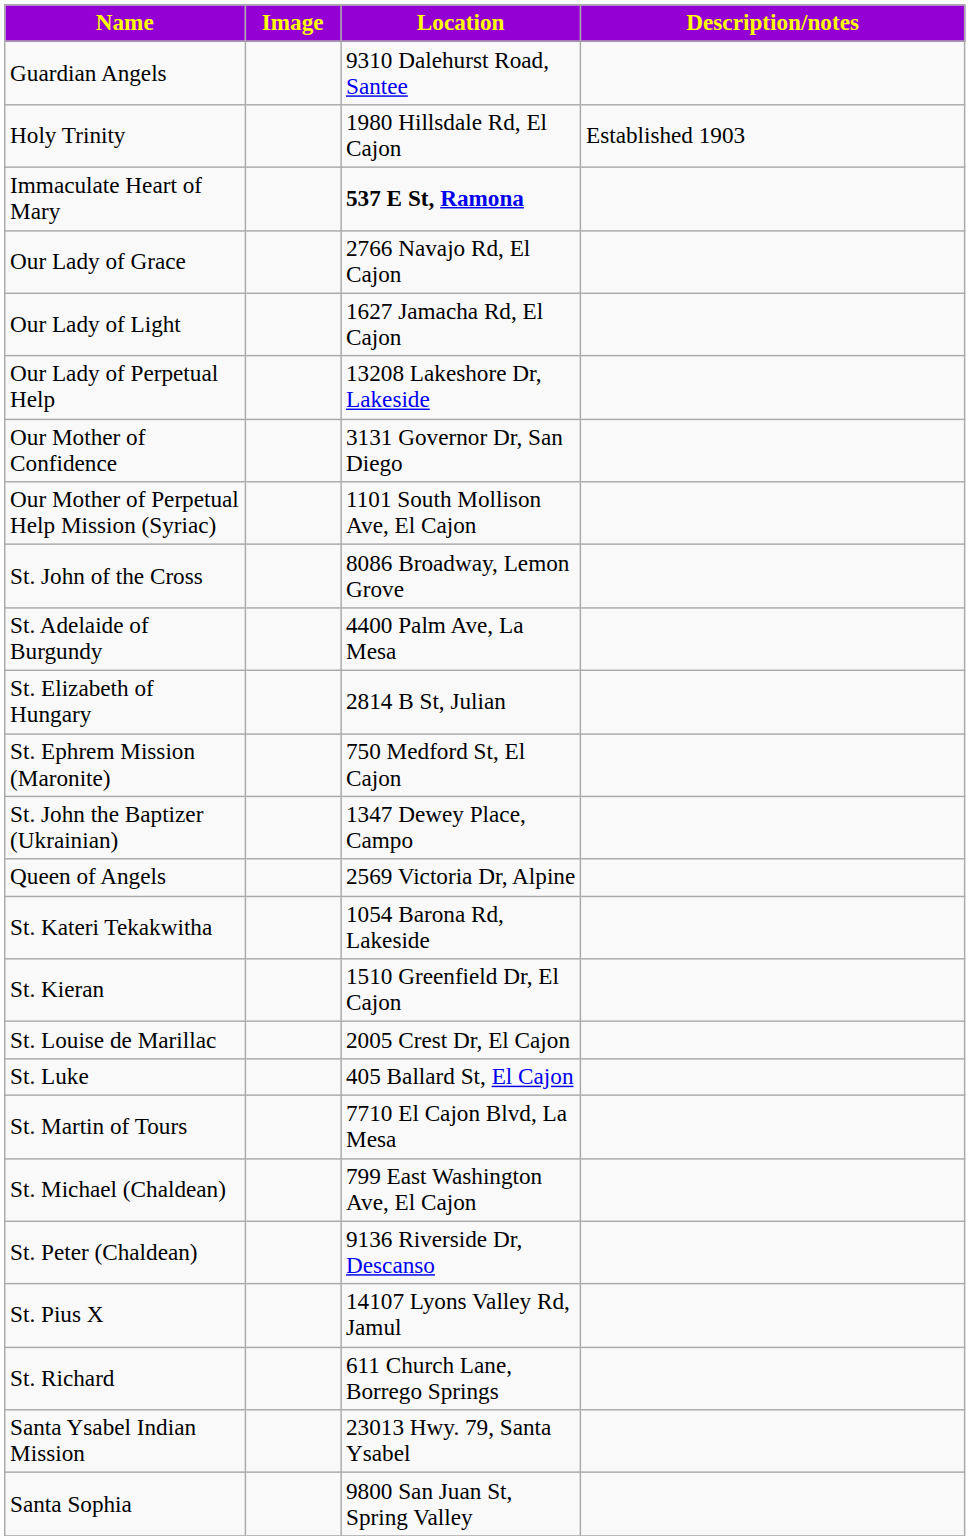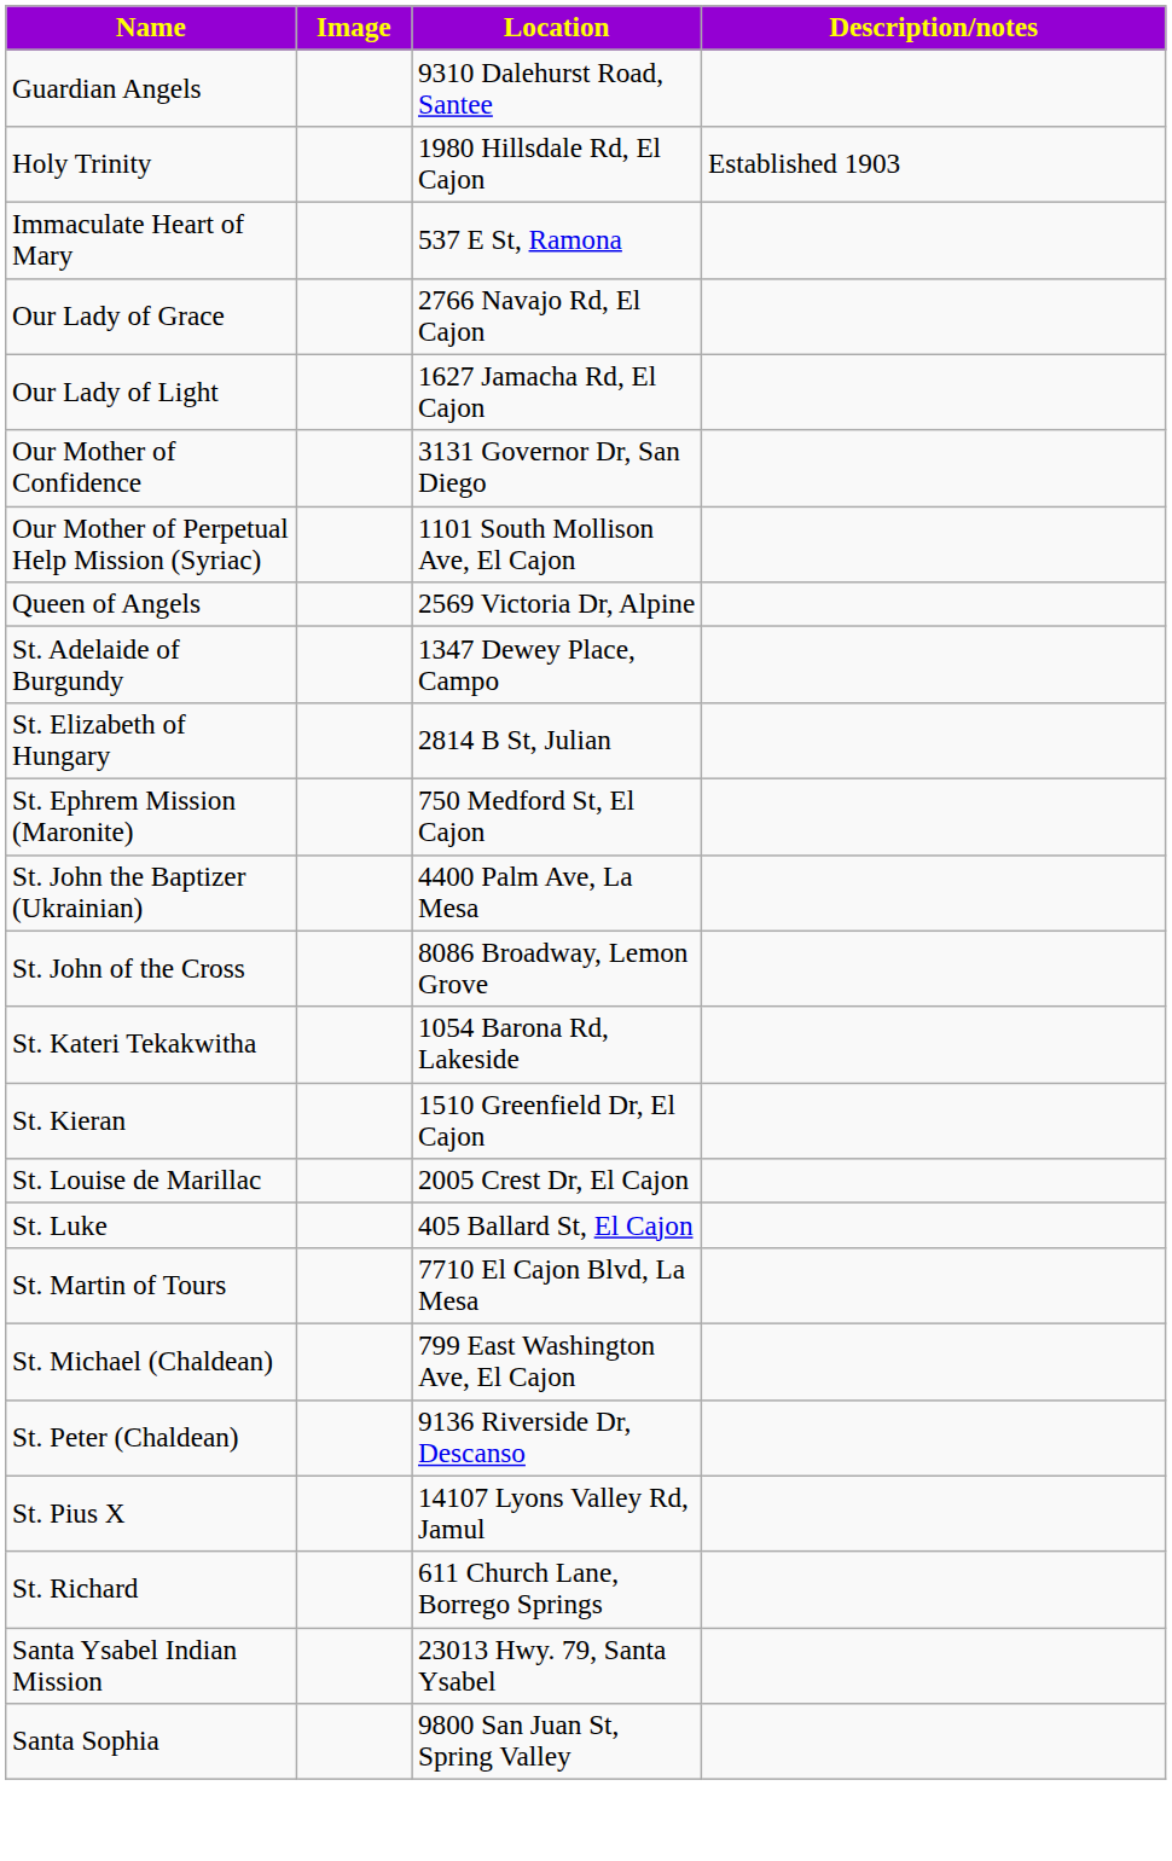Immaculate Heart of Mary | Location: bold -> normal
- row: Our Lady of Perpetual Help | 13208 Lakeshore Dr, Lakeside
rows swapped: Queen of Angels <-> St. John of the Cross
St. Adelaide of Burgundy | Location: 4400 Palm Ave, La Mesa -> 1347 Dewey Place, Campo
St. John the Baptizer (Ukrainian) | Location: 1347 Dewey Place, Campo -> 4400 Palm Ave, La Mesa
